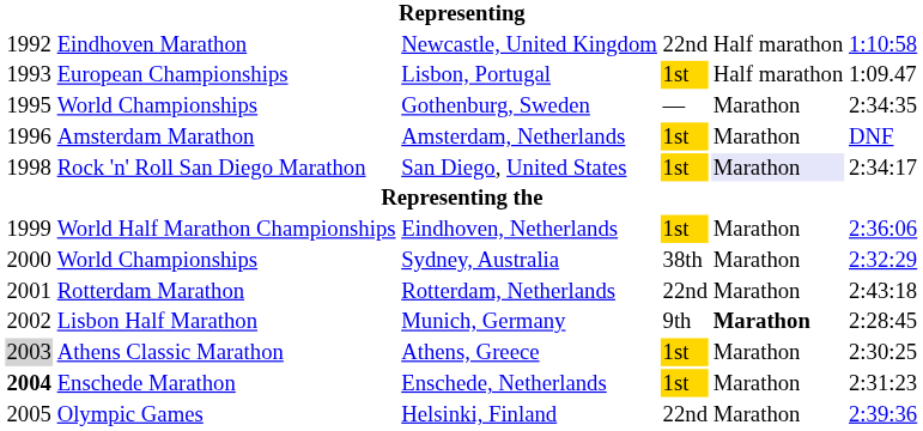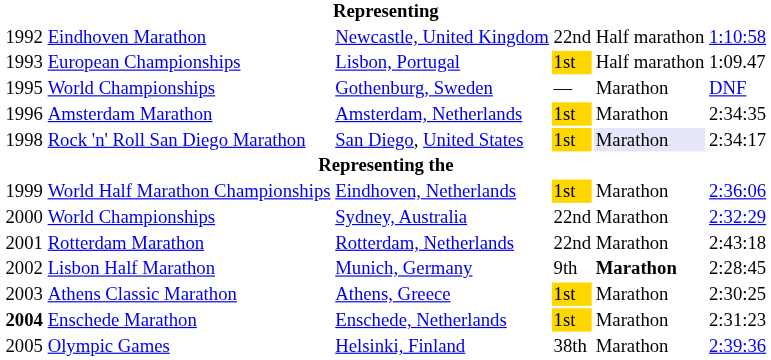Gothenburg, Sweden | column 6: 2:34:35 -> DNF
Amsterdam, Netherlands | column 6: DNF -> 2:34:35
Sydney, Australia | column 4: 38th -> 22nd
Athens, Greece | column 1: lightgrey background -> no background
Helsinki, Finland | column 4: 22nd -> 38th
